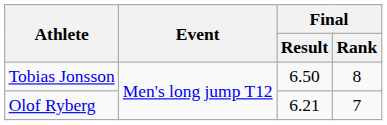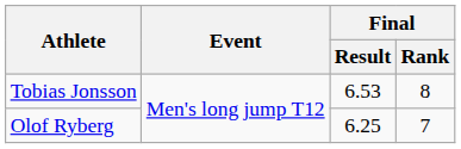Tobias Jonsson | Final / Result: 6.50 -> 6.53
Olof Ryberg | Final / Result: 6.21 -> 6.25
